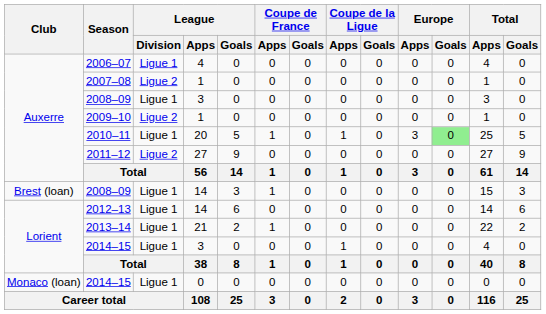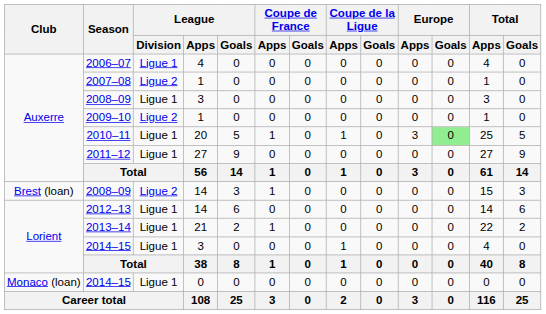2011–12 | League / Division: Ligue 2 -> Ligue 1
2008–09 / 14 | League / Division: Ligue 1 -> Ligue 2
